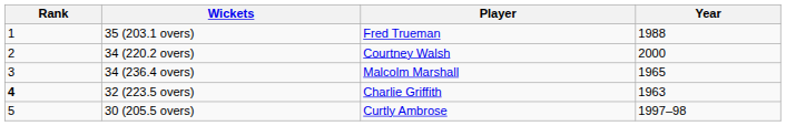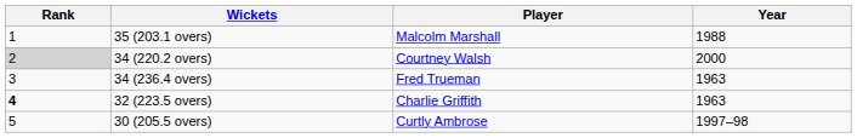35 (203.1 overs) | Player: Fred Trueman -> Malcolm Marshall
34 (220.2 overs) | Rank: no background -> lightgrey background
34 (236.4 overs) | Player: Malcolm Marshall -> Fred Trueman
34 (236.4 overs) | Year: 1965 -> 1963
